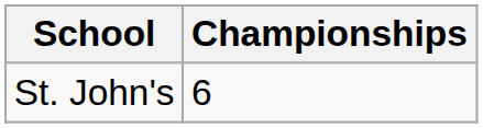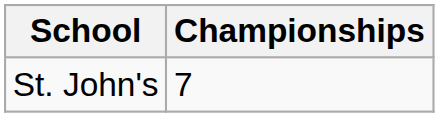St. John's | Championships: 6 -> 7
